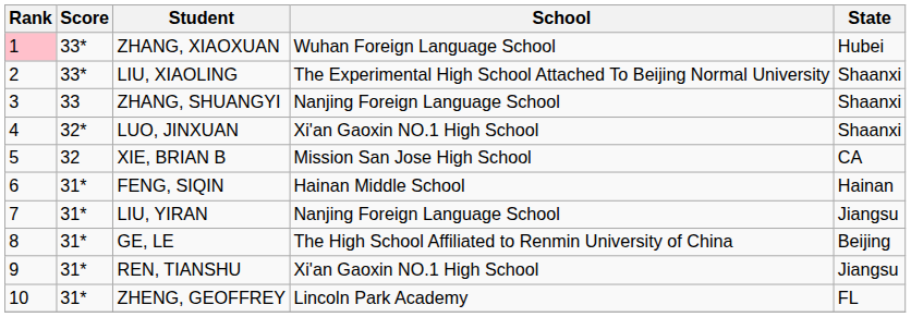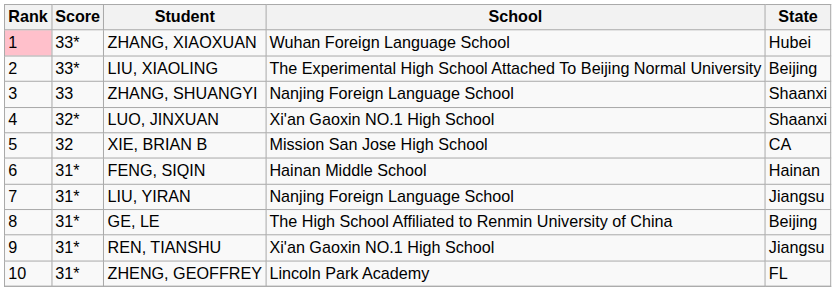LIU, XIAOLING | State: Shaanxi -> Beijing
